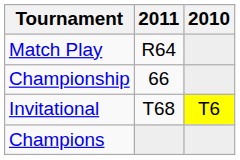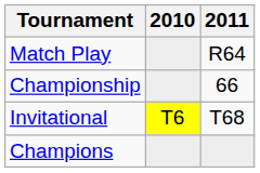columns swapped: 2010 <-> 2011
